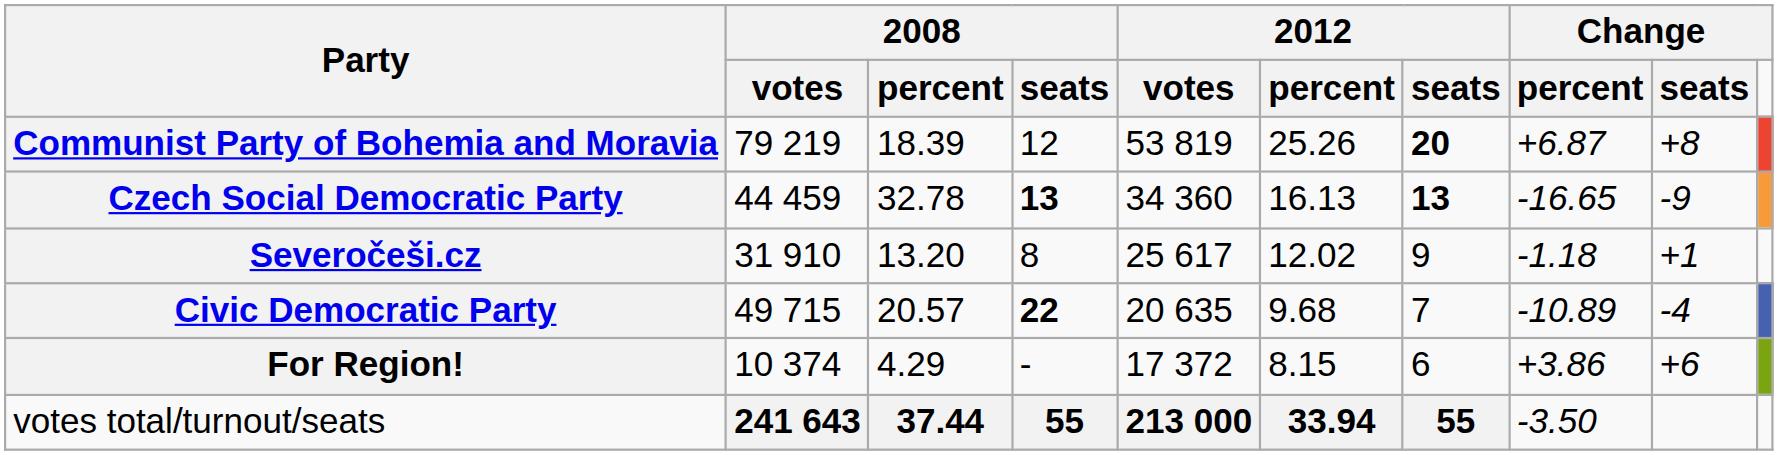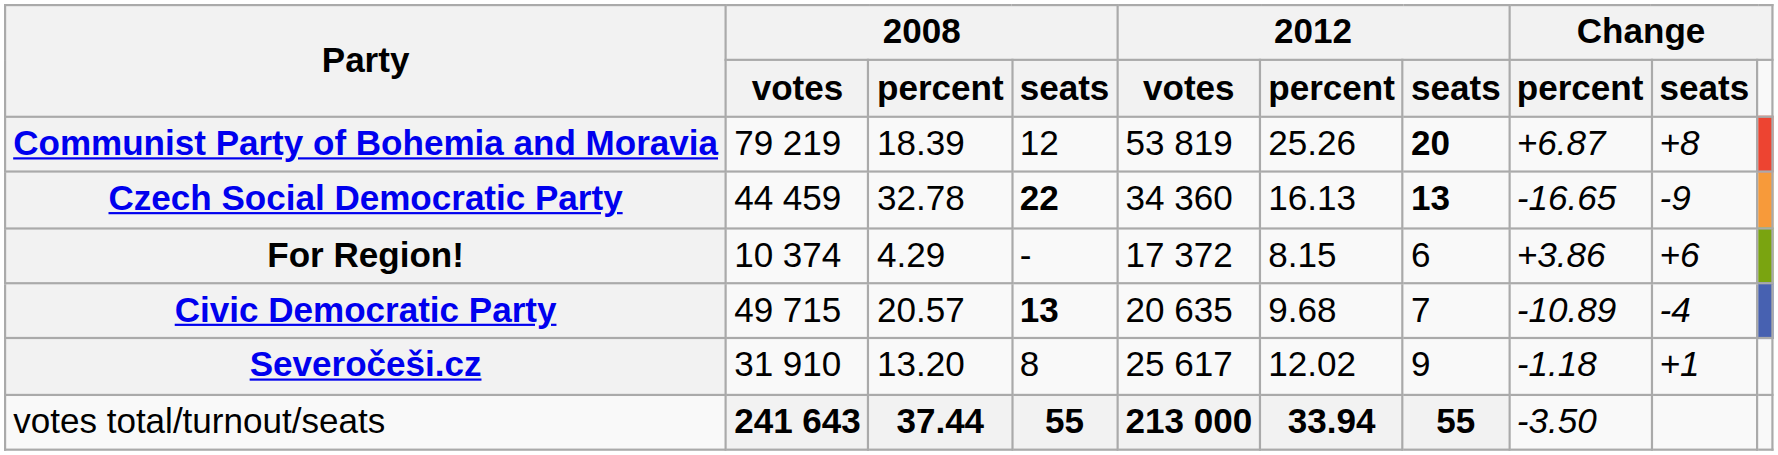Czech Social Democratic Party | column 4: 13 -> 22
rows swapped: Severočeši.cz <-> For Region!
Civic Democratic Party | column 4: 22 -> 13
